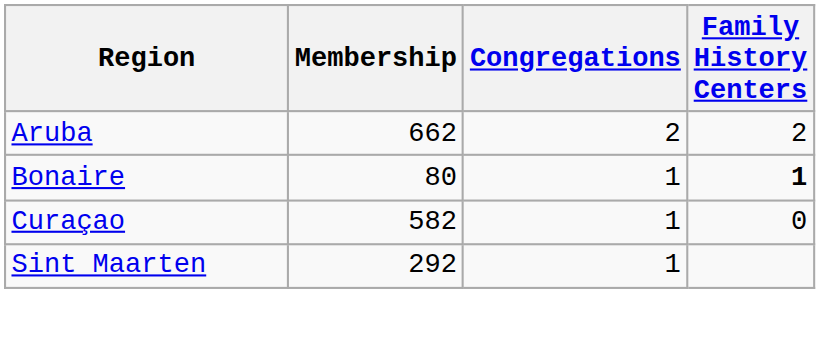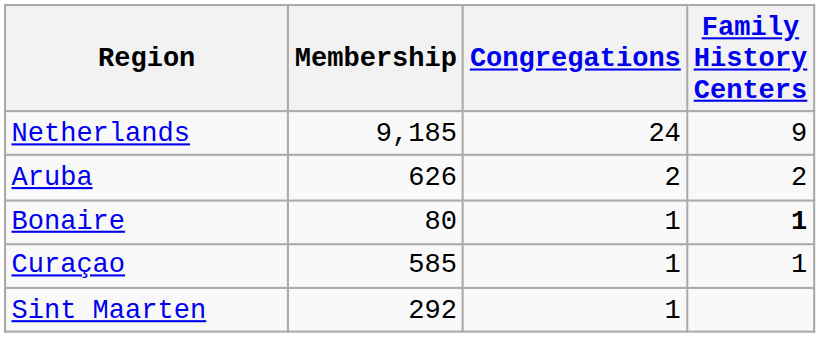+ row: Netherlands | 9,185 | 24 | 9
Aruba | Membership: 662 -> 626
Curaçao | Membership: 582 -> 585
Curaçao | Family History Centers: 0 -> 1
